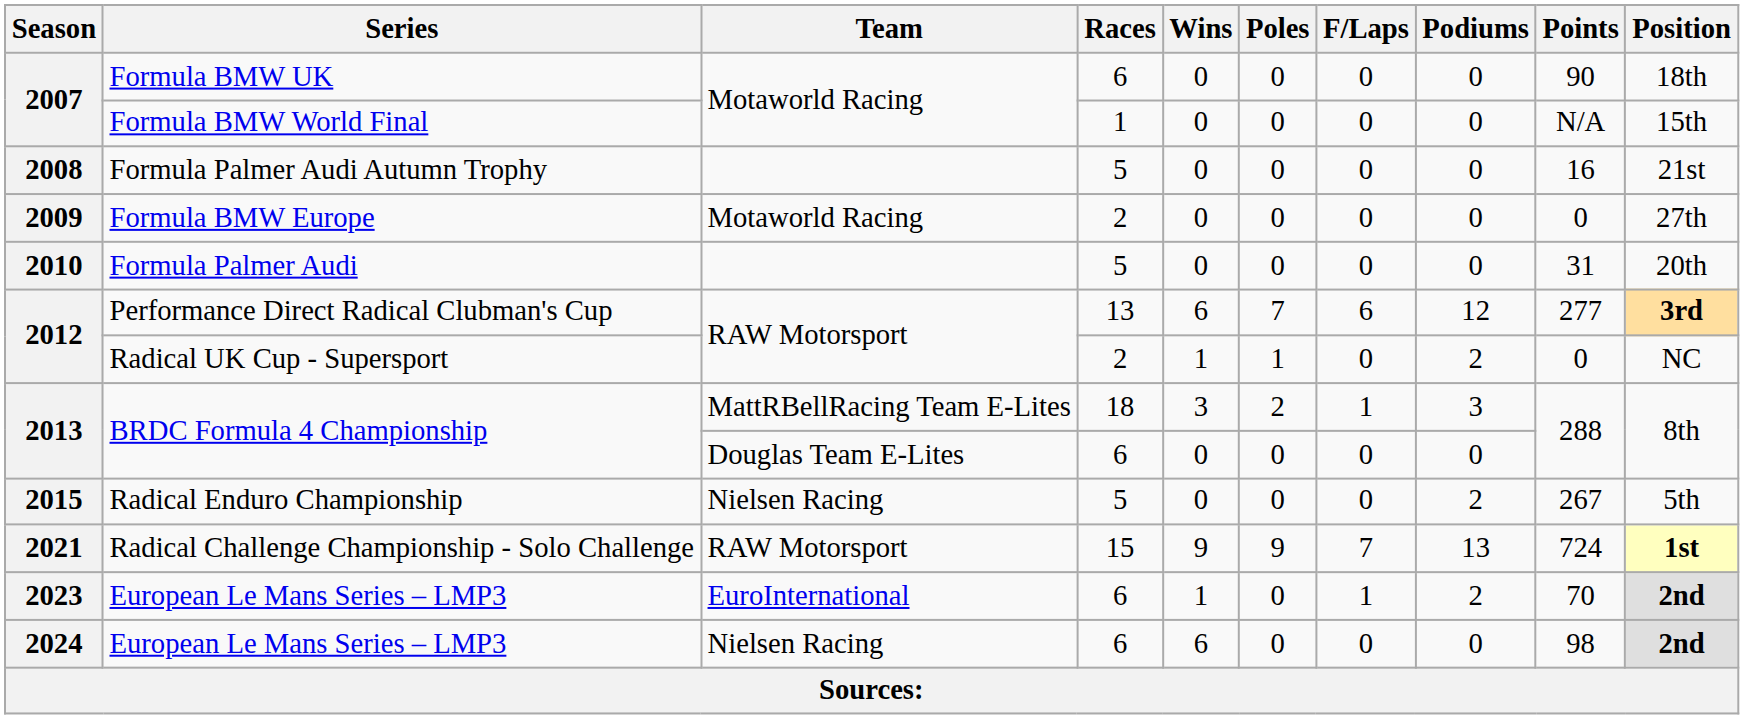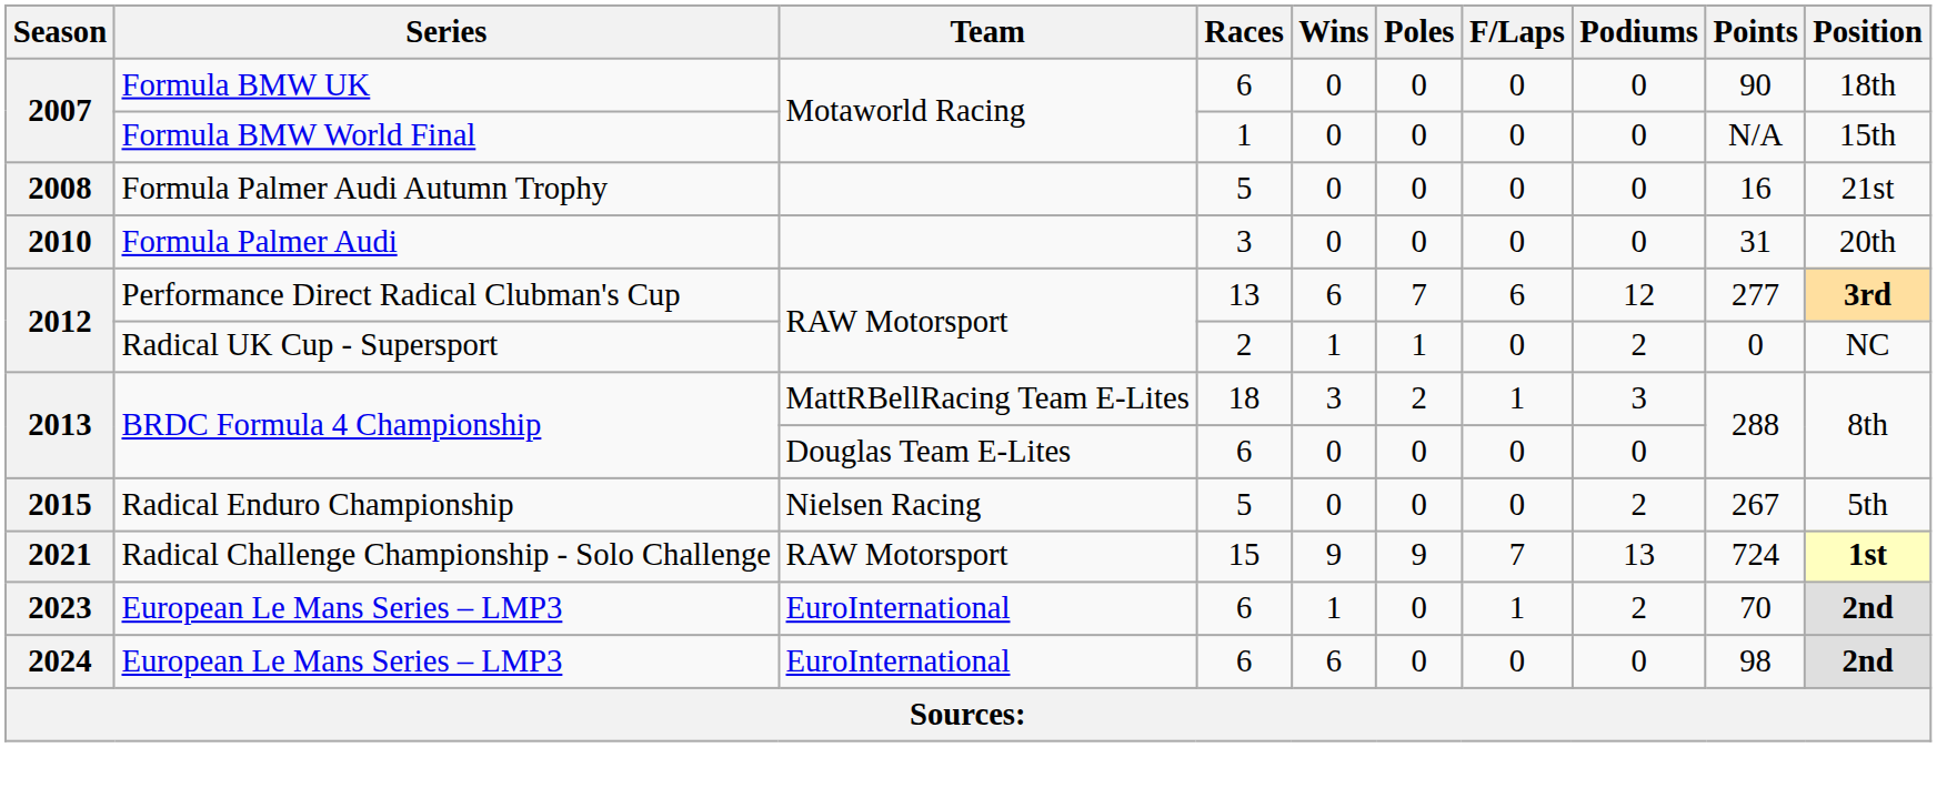- row: 2009 | Formula BMW Europe | Motaworld Racing | 2 | 0 | 0 | 0 | 0 | 0 | 27th
Formula Palmer Audi | Races: 5 -> 3
2024 / European Le Mans Series – LMP3 | Team: Nielsen Racing -> EuroInternational
